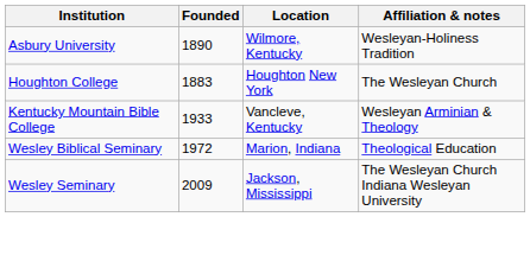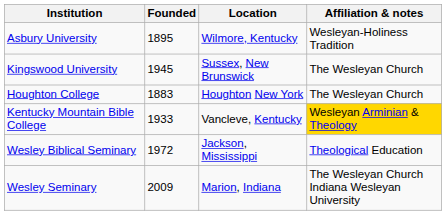Asbury University | Founded: 1890 -> 1895
+ row: Kingswood University | 1945 | Sussex, New Brunswick | The Wesleyan Church
Kentucky Mountain Bible College | Affiliation & notes: no background -> gold background
Wesley Biblical Seminary | Location: Marion, Indiana -> Jackson, Mississippi
Wesley Seminary | Location: Jackson, Mississippi -> Marion, Indiana
